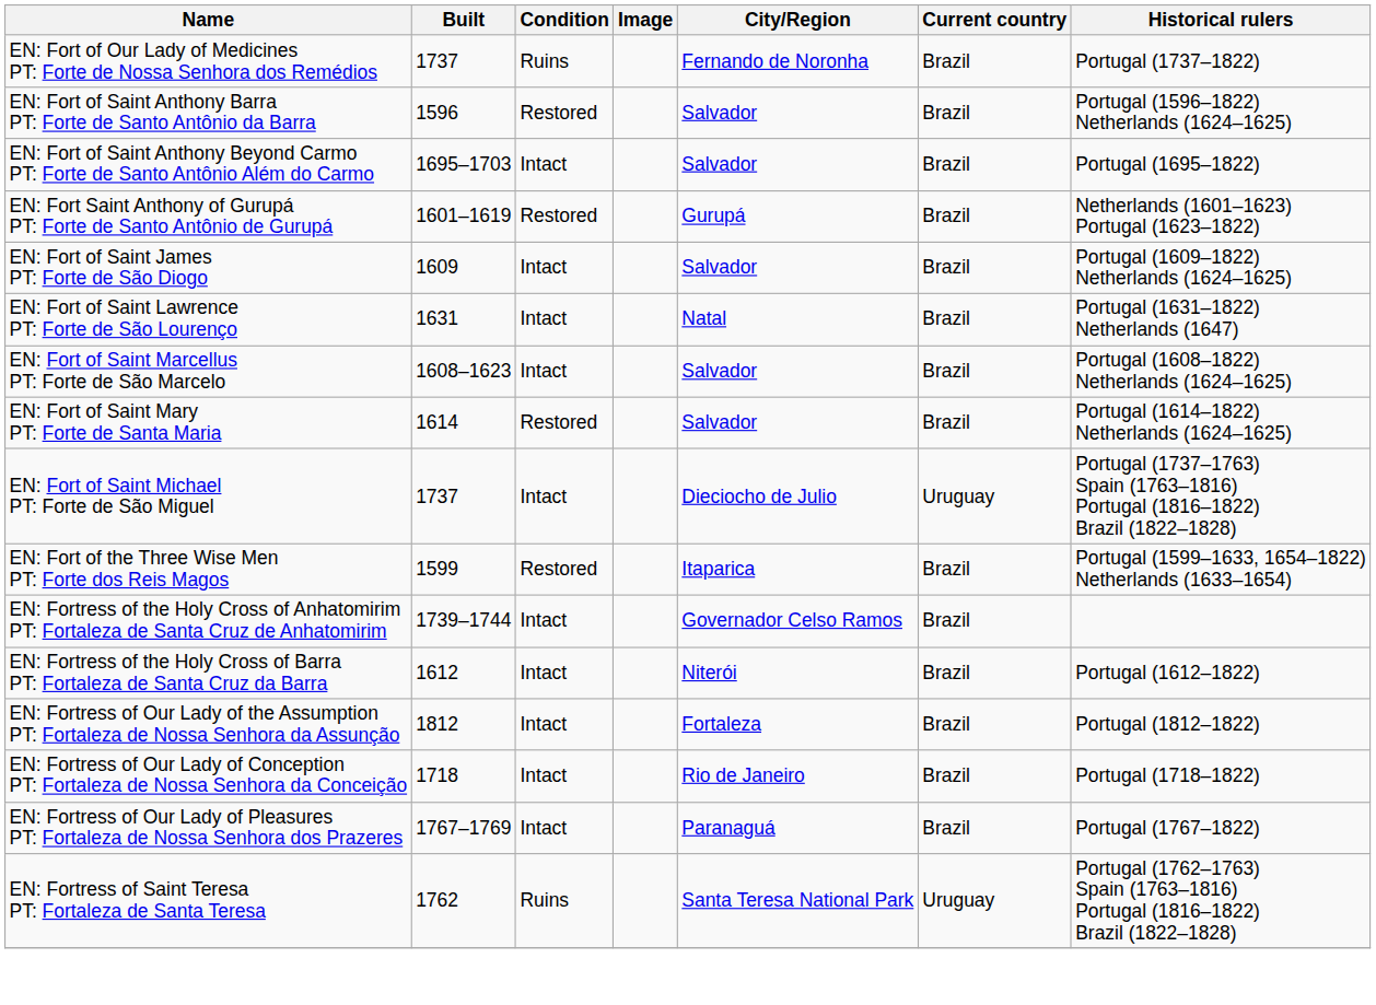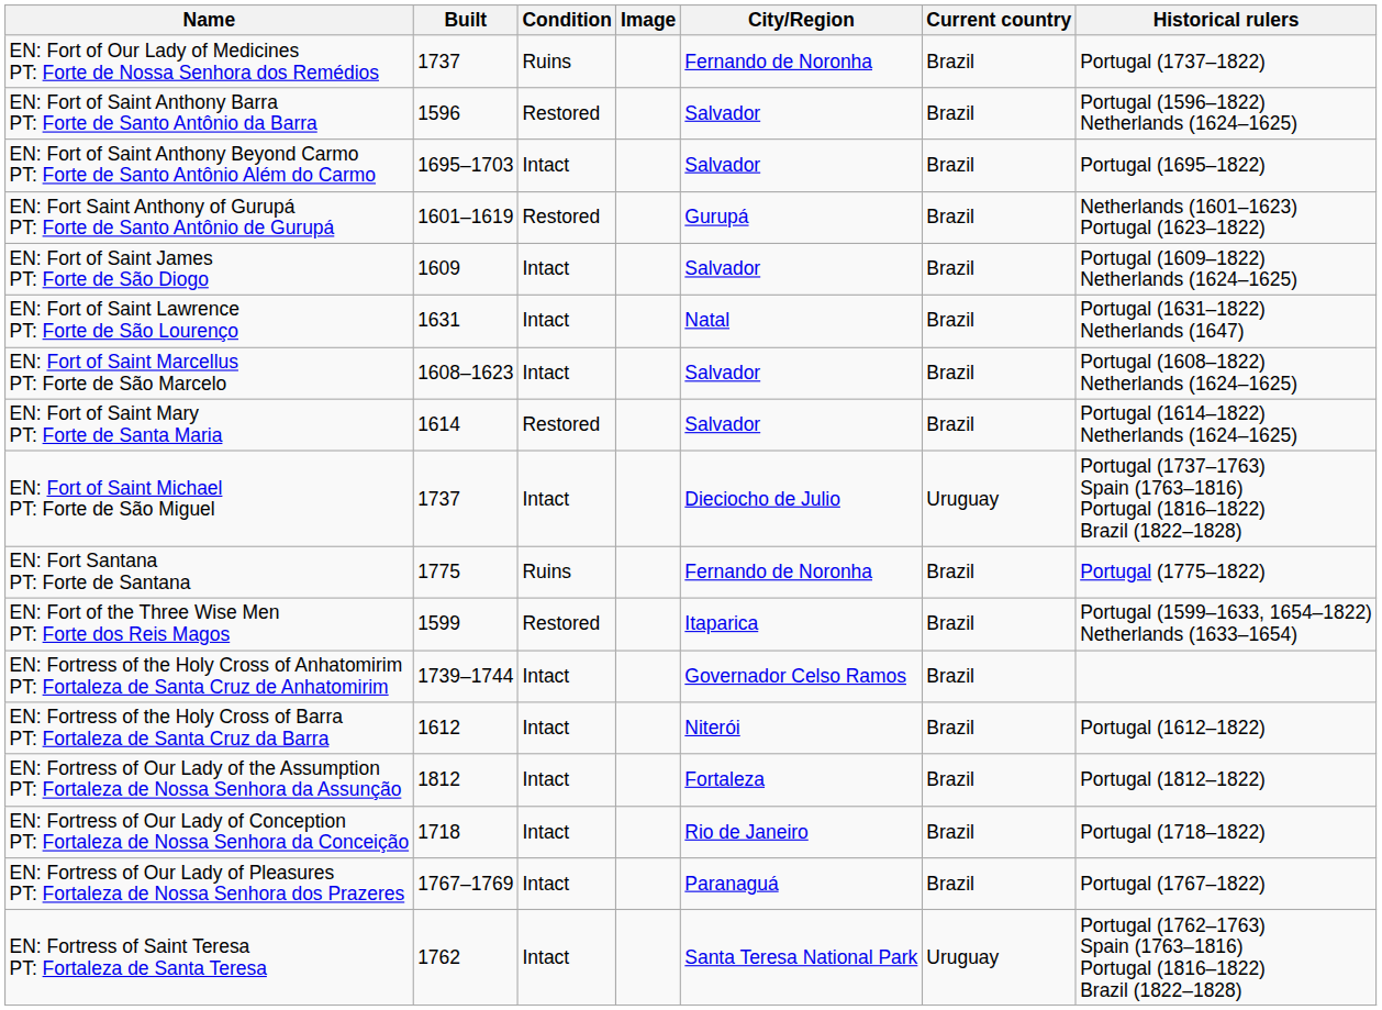+ row: EN: Fort Santana PT: Forte de Santana | 1775 | Ruins | Fernando de Noronha | Brazil | Portugal (1775–1822)
EN: Fortress of Saint Teresa PT: Fortaleza de Santa Teresa | Condition: Ruins -> Intact
